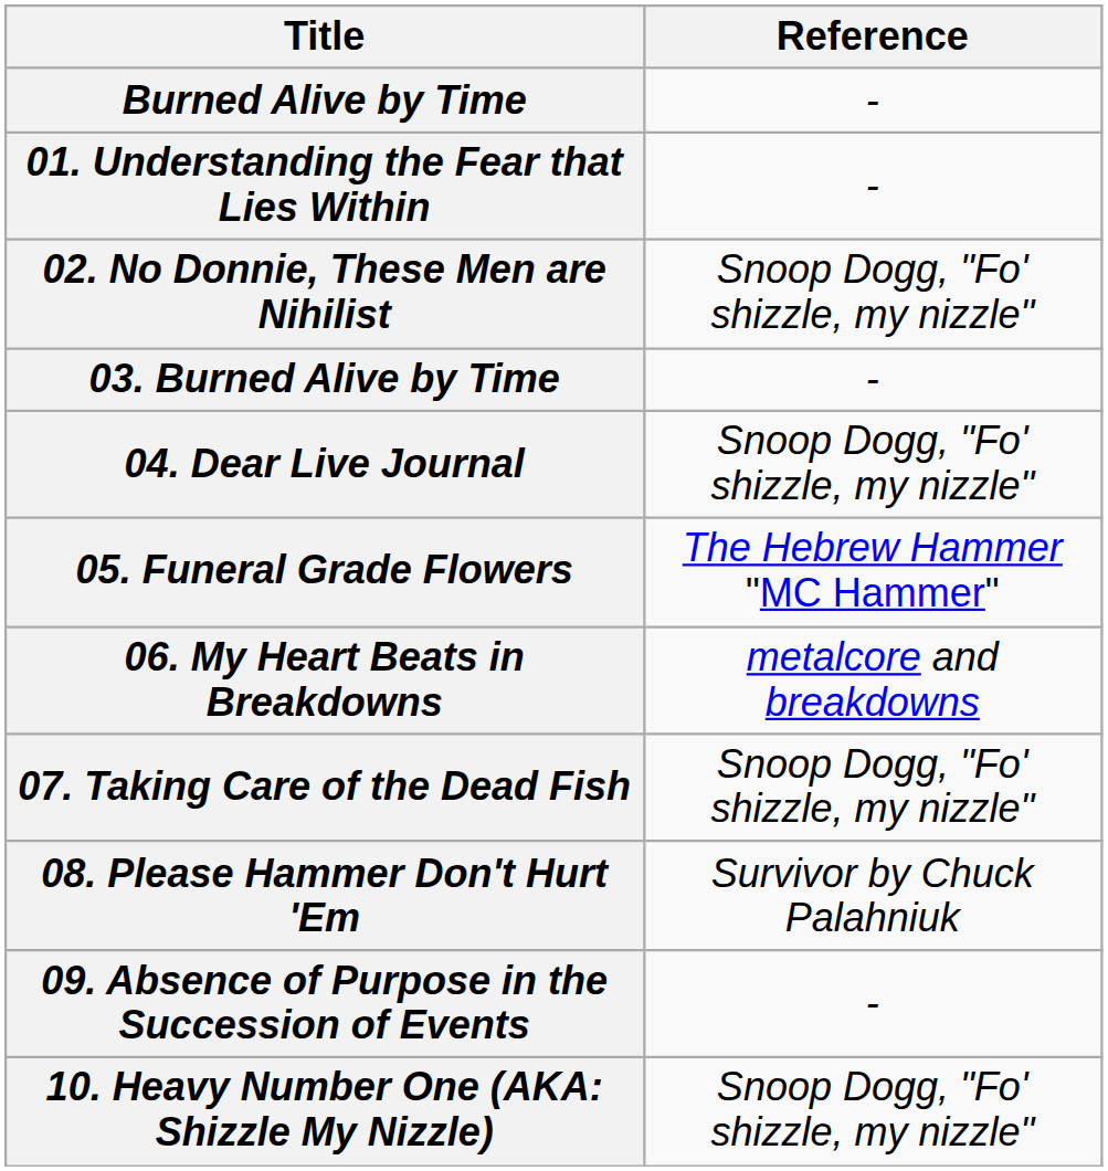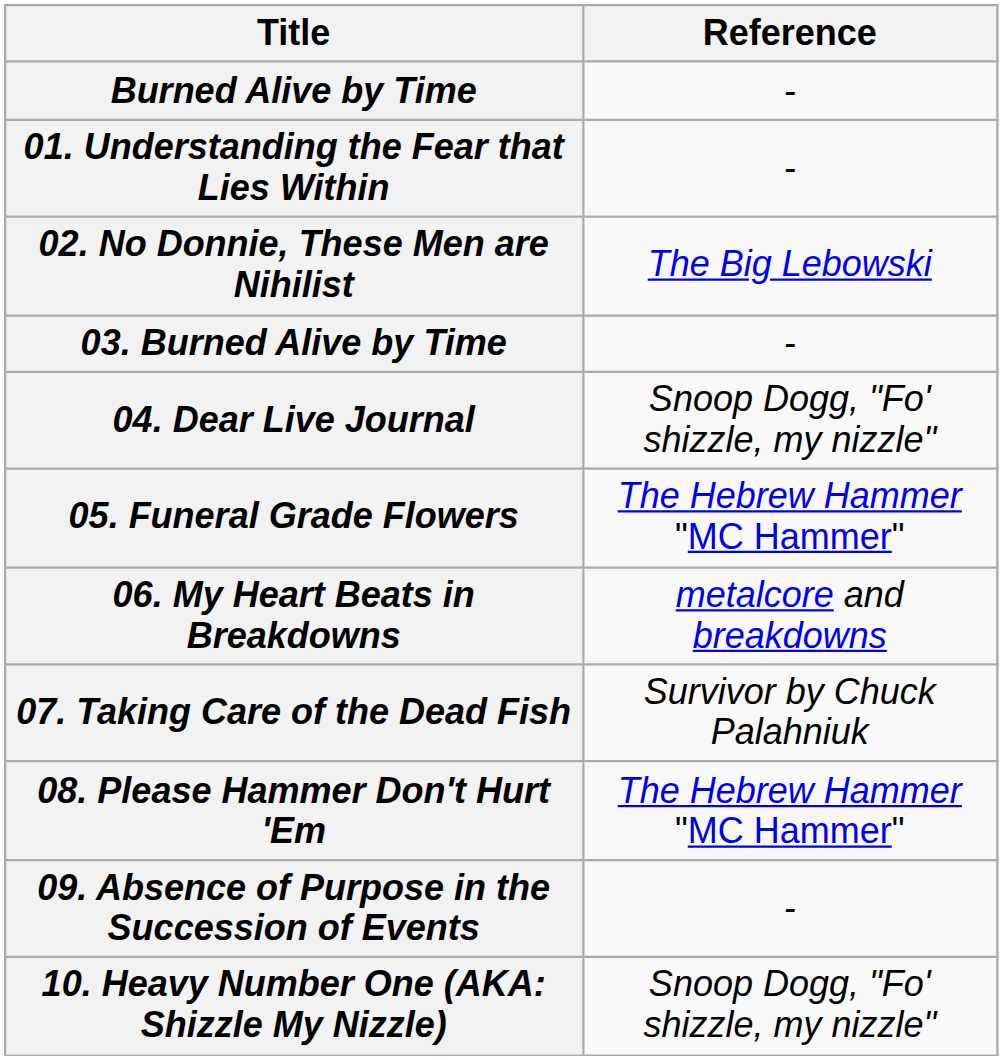02. No Donnie, These Men are Nihilist | Reference: Snoop Dogg, "Fo' shizzle, my nizzle" -> The Big Lebowski
07. Taking Care of the Dead Fish | Reference: Snoop Dogg, "Fo' shizzle, my nizzle" -> Survivor by Chuck Palahniuk
08. Please Hammer Don't Hurt 'Em | Reference: Survivor by Chuck Palahniuk -> The Hebrew Hammer "MC Hammer"
